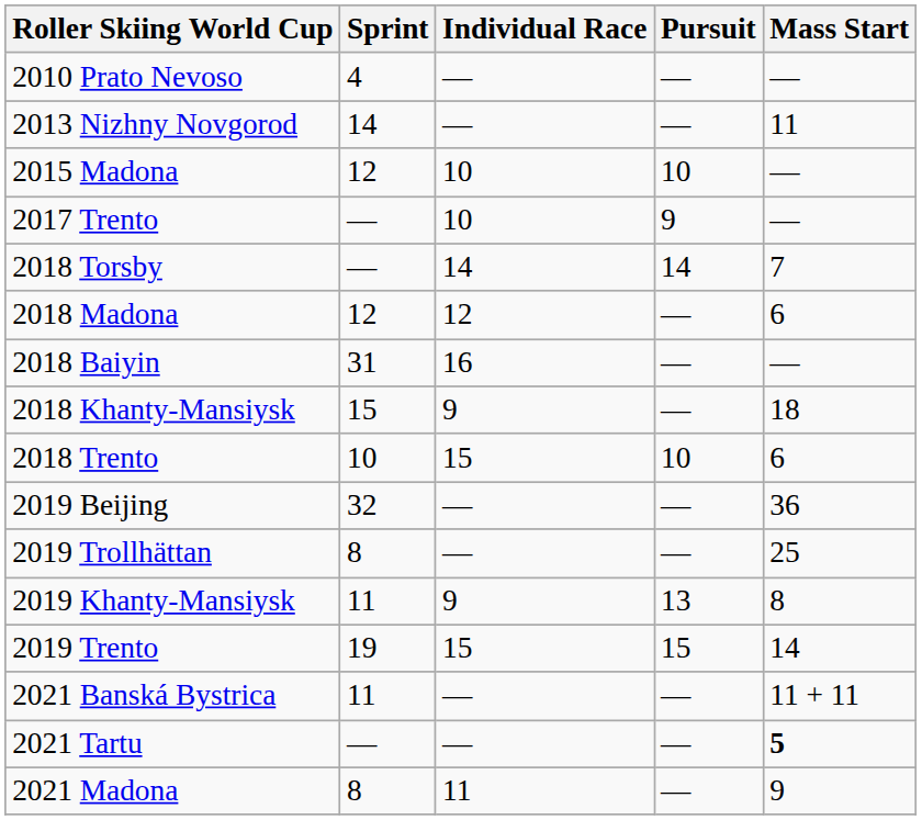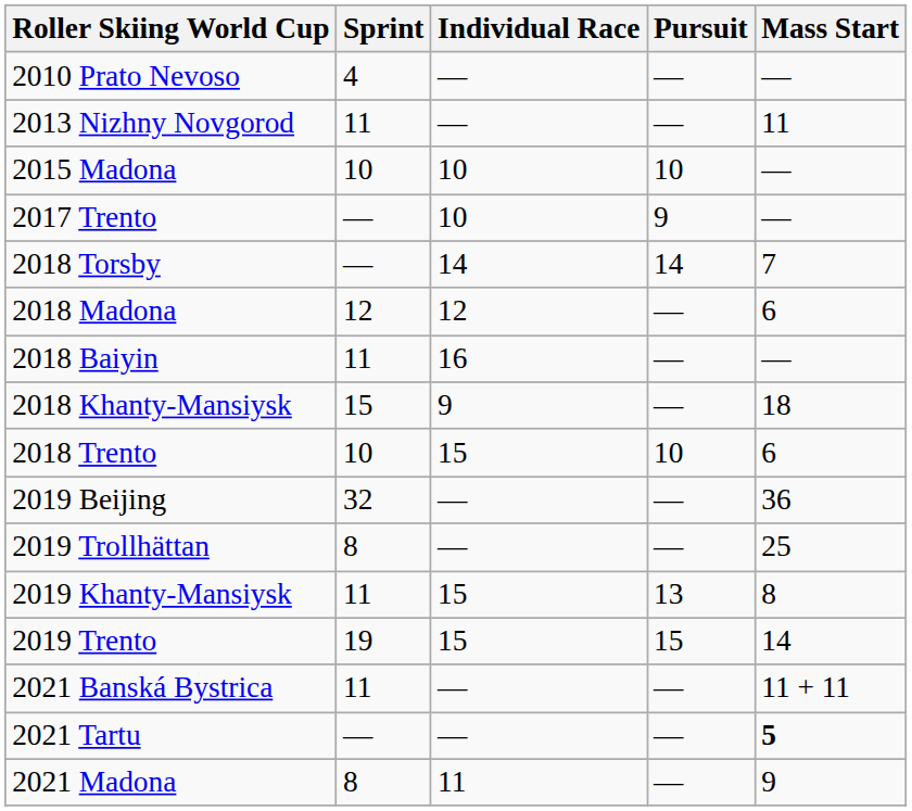2013 Nizhny Novgorod | Sprint: 14 -> 11
2015 Madona | Sprint: 12 -> 10
2018 Baiyin | Sprint: 31 -> 11
2019 Khanty-Mansiysk | Individual Race: 9 -> 15
